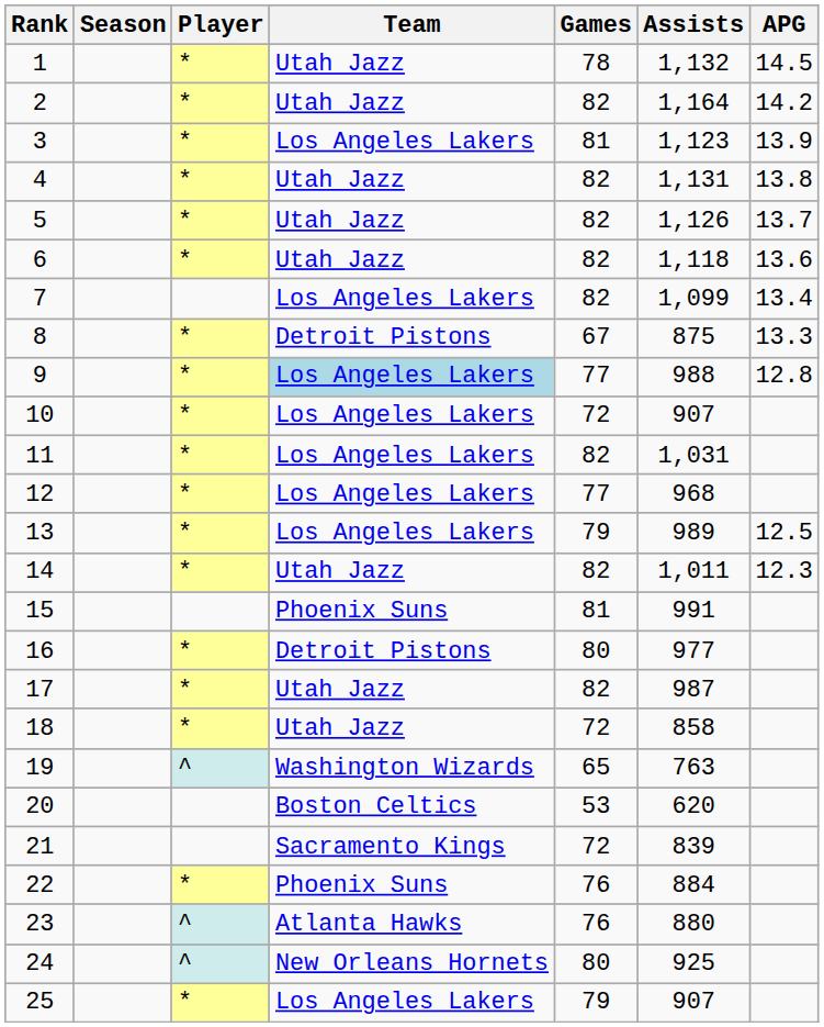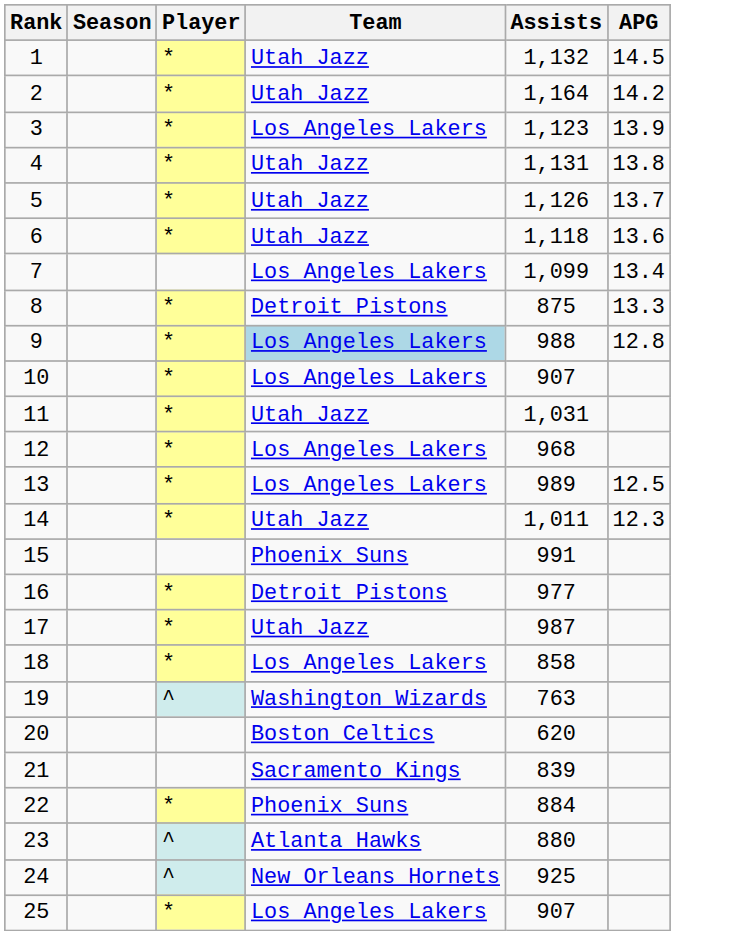- column: Games | 78 | 82 | 81 | 82 | 82 | 82 | 82 | 67 | 77 | 72 | 82 | 77 | 79 | 82 | 81 | 80 | 82 | 72 | 65 | 53 | 72 | 76 | 76 | 80 | 79
11 | Team: Los Angeles Lakers -> Utah Jazz
18 | Team: Utah Jazz -> Los Angeles Lakers
